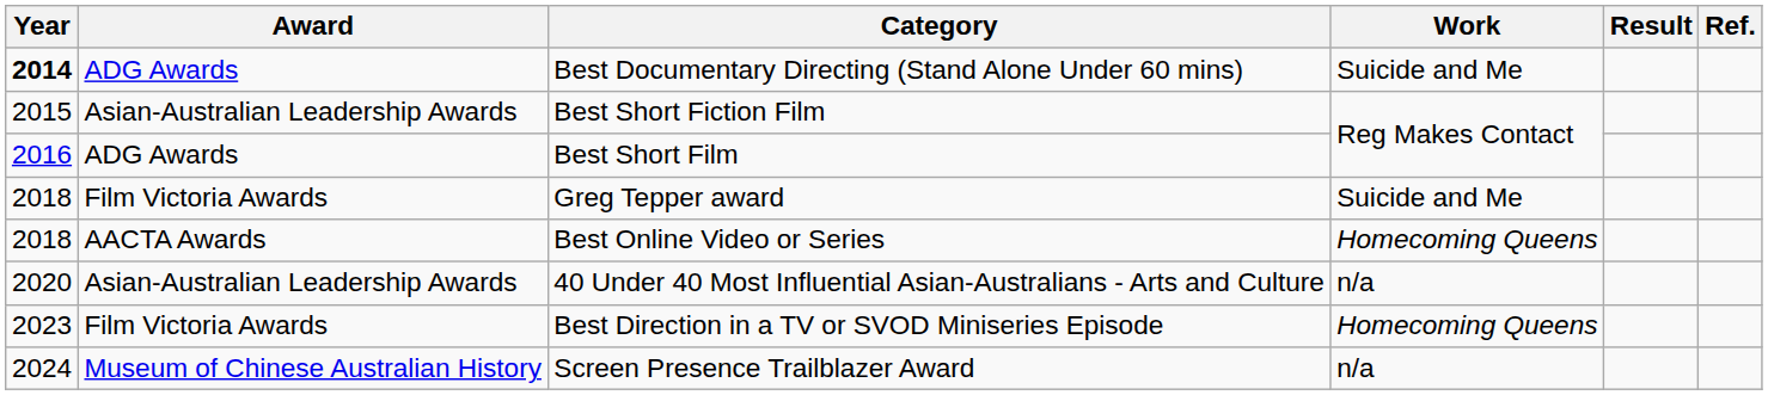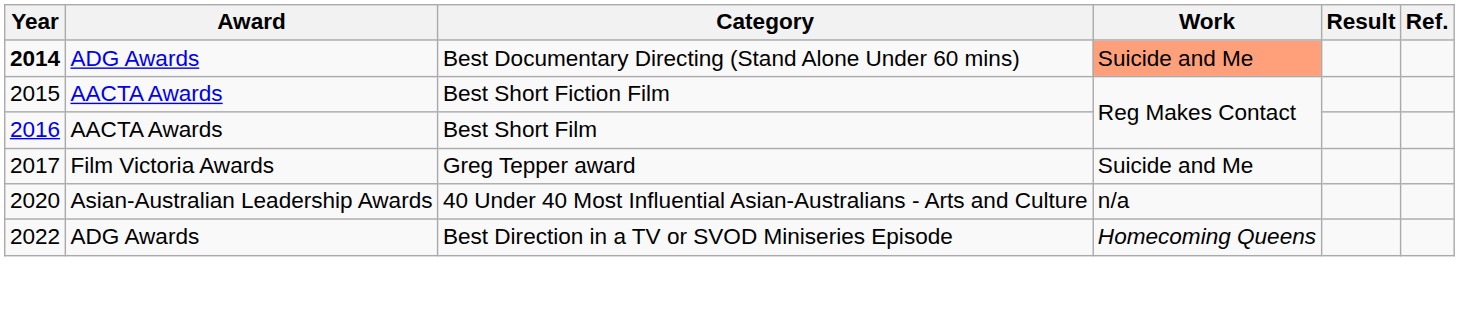Best Documentary Directing (Stand Alone Under 60 mins) | Work: no background -> lightsalmon background
Best Short Fiction Film | Award: Asian-Australian Leadership Awards -> AACTA Awards
Best Short Film | Award: ADG Awards -> AACTA Awards
Greg Tepper award | Year: 2018 -> 2017
- row: 2018 | AACTA Awards | Best Online Video or Series | Homecoming Queens
Best Direction in a TV or SVOD Miniseries Episode | Year: 2023 -> 2022
Best Direction in a TV or SVOD Miniseries Episode | Award: Film Victoria Awards -> ADG Awards
- row: 2024 | Museum of Chinese Australian History | Screen Presence Trailblazer Award | n/a
